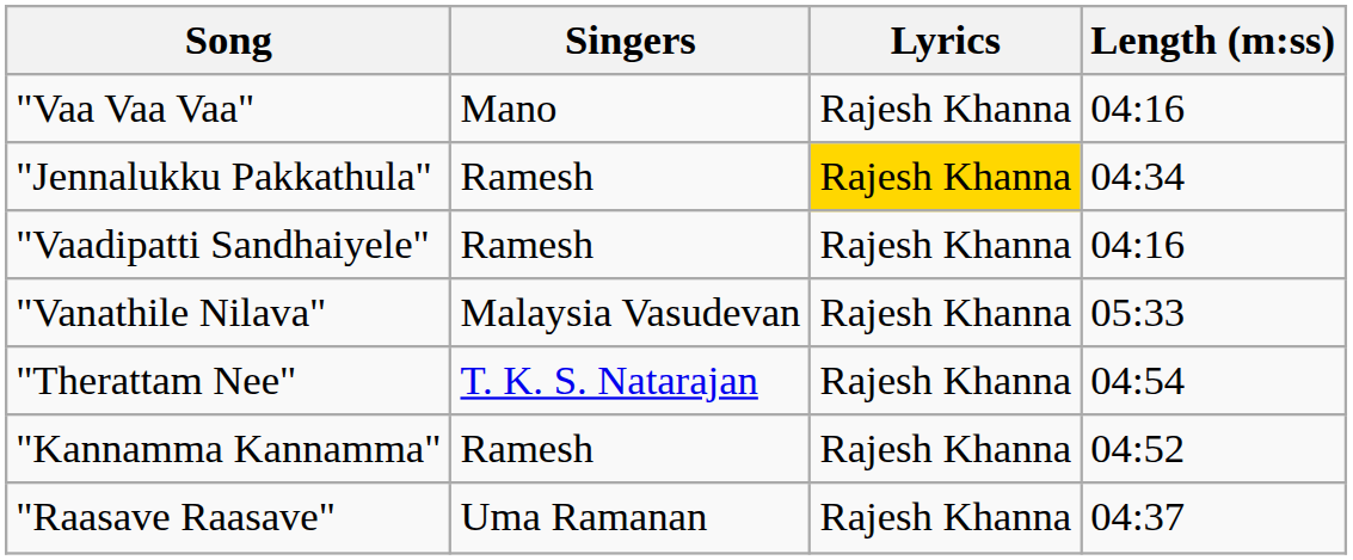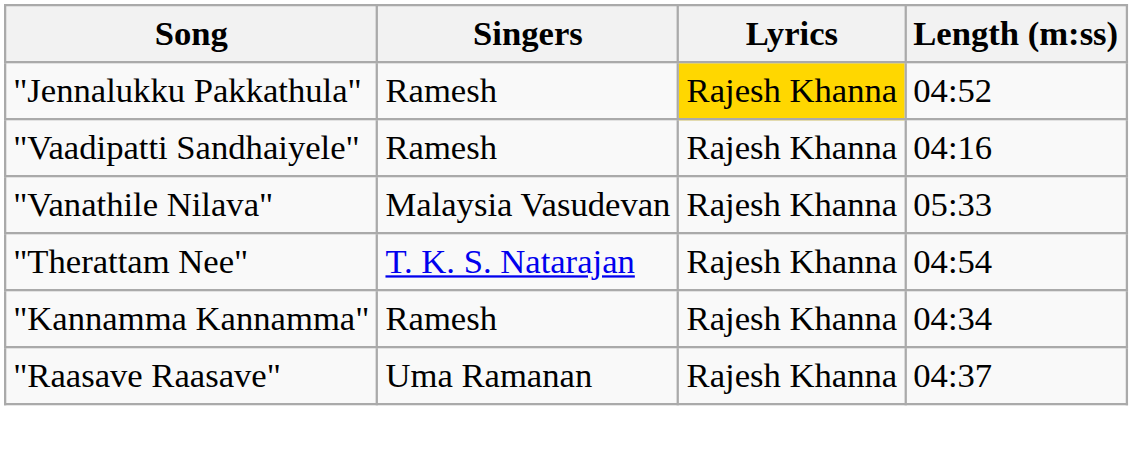- row: "Vaa Vaa Vaa" | Mano | Rajesh Khanna | 04:16
"Jennalukku Pakkathula" | Length (m:ss): 04:34 -> 04:52
"Kannamma Kannamma" | Length (m:ss): 04:52 -> 04:34
